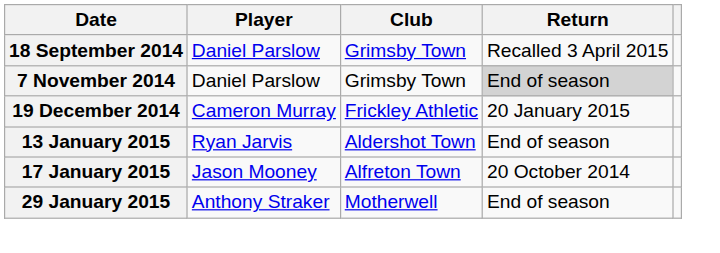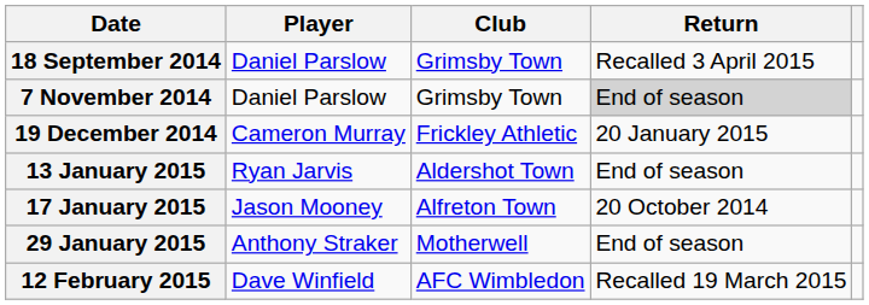+ row: 12 February 2015 | Dave Winfield | AFC Wimbledon | Recalled 19 March 2015
